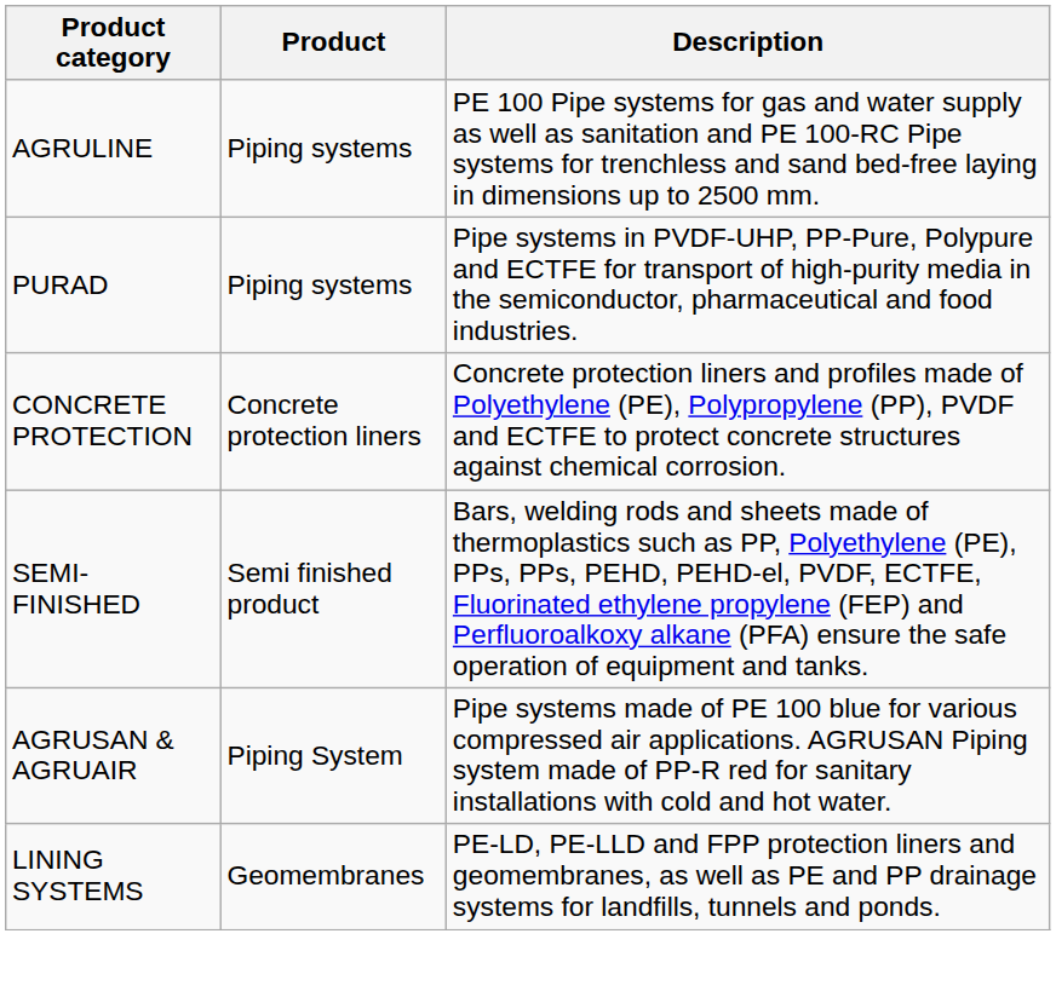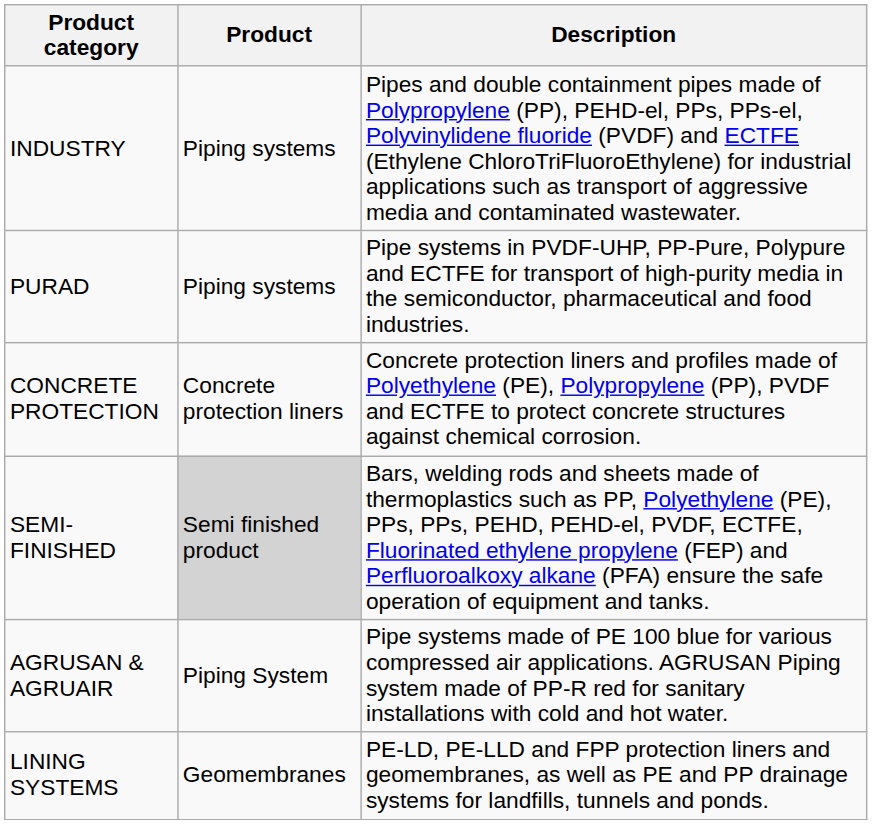- row: AGRULINE | Piping systems | PE 100 Pipe systems for gas and water supply as well as sanitation and PE 100-RC Pipe systems for trenchless and sand bed-free laying in dimensions up to 2500 mm.
+ row: INDUSTRY | Piping systems | Pipes and double containment pipes made of Polypropylene (PP), PEHD-el, PPs, PPs-el, Polyvinylidene fluoride (PVDF) and ECTFE (Ethylene ChloroTriFluoroEthylene) for industrial applications such as transport of aggressive media and contaminated wastewater.
SEMI-FINISHED | Product: no background -> lightgrey background
